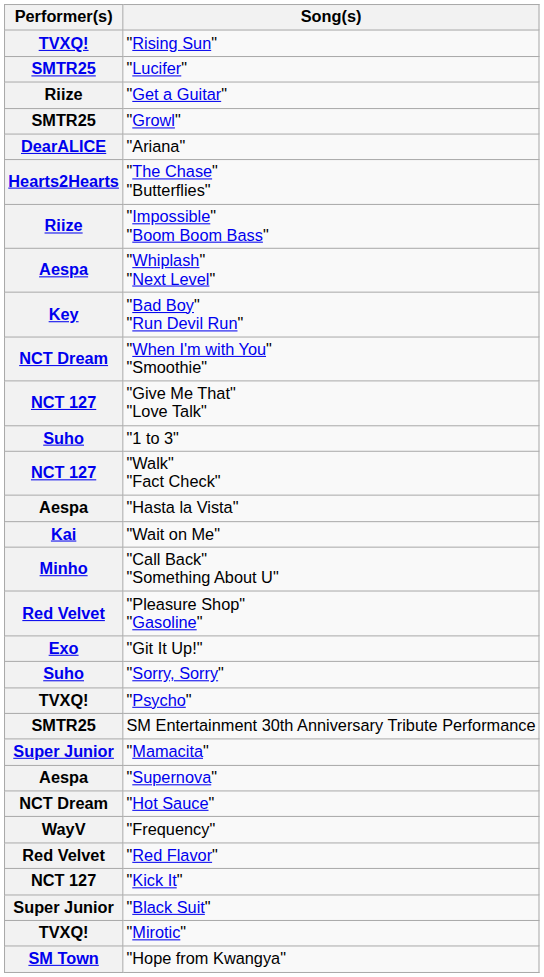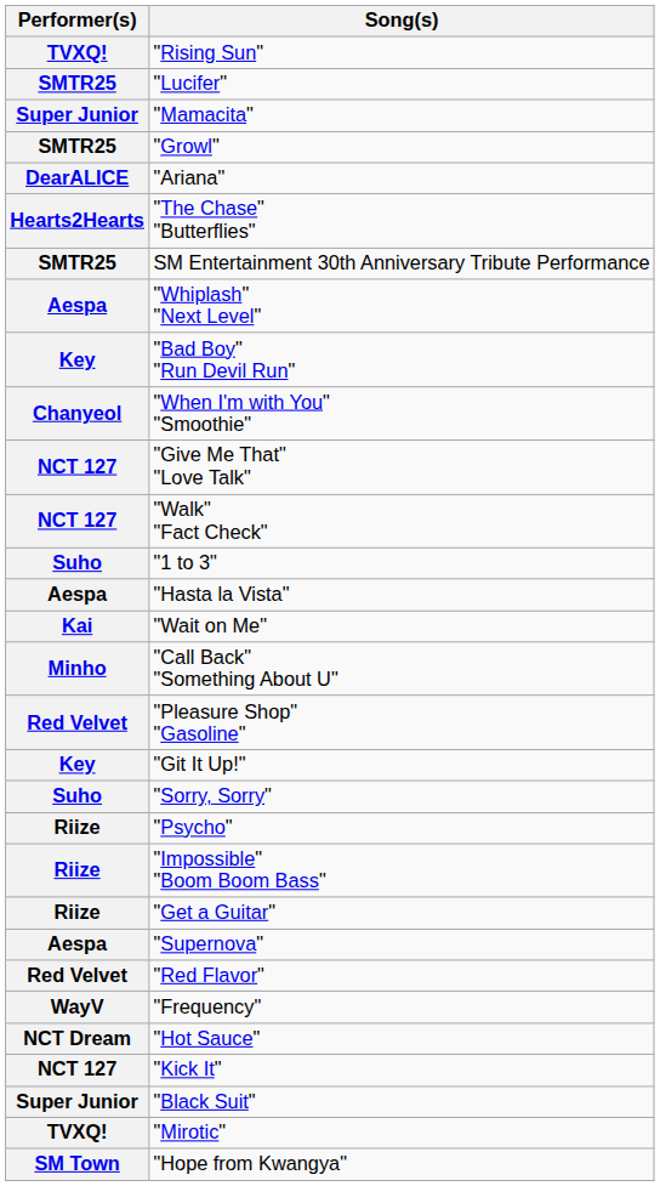rows swapped: "Mamacita" <-> "Get a Guitar"
rows swapped: "Impossible" "Boom Boom Bass" <-> SM Entertainment 30th Anniversary Tribute Performance
"When I'm with You" "Smoothie" | Performer(s): NCT Dream -> Chanyeol
rows swapped: "Walk" "Fact Check" <-> "1 to 3"
"Git It Up!" | Performer(s): Exo -> Key
"Psycho" | Performer(s): TVXQ! -> Riize
rows swapped: "Hot Sauce" <-> "Red Flavor"
